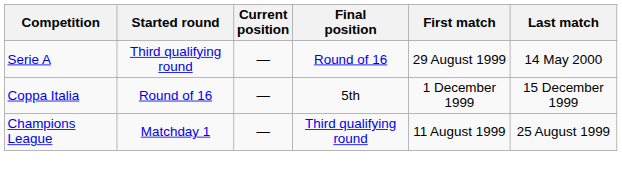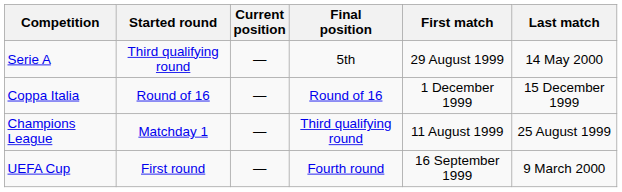Serie A | Final position: Round of 16 -> 5th
Coppa Italia | Final position: 5th -> Round of 16
+ row: UEFA Cup | First round | — | Fourth round | 16 September 1999 | 9 March 2000
